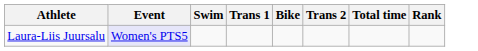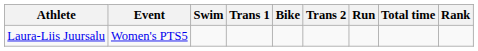+ column: Run
Laura-Liis Juursalu | Event: lavender background -> no background
